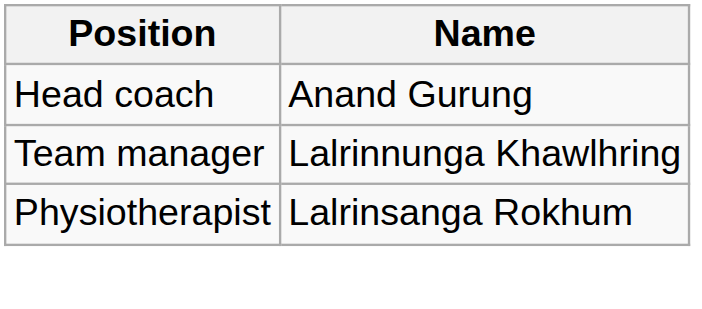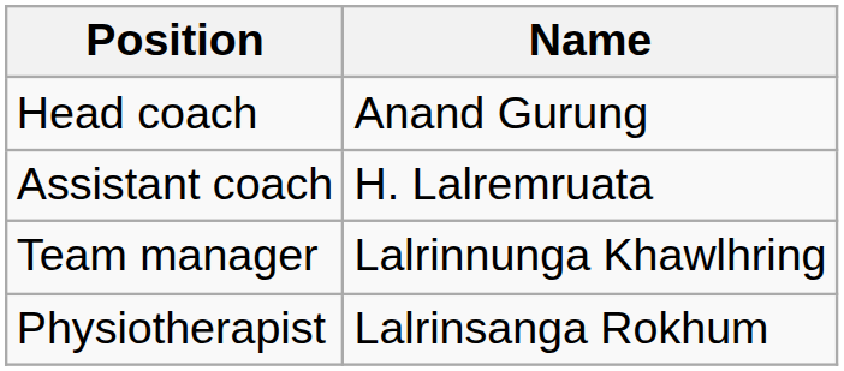+ row: Assistant coach | H. Lalremruata
